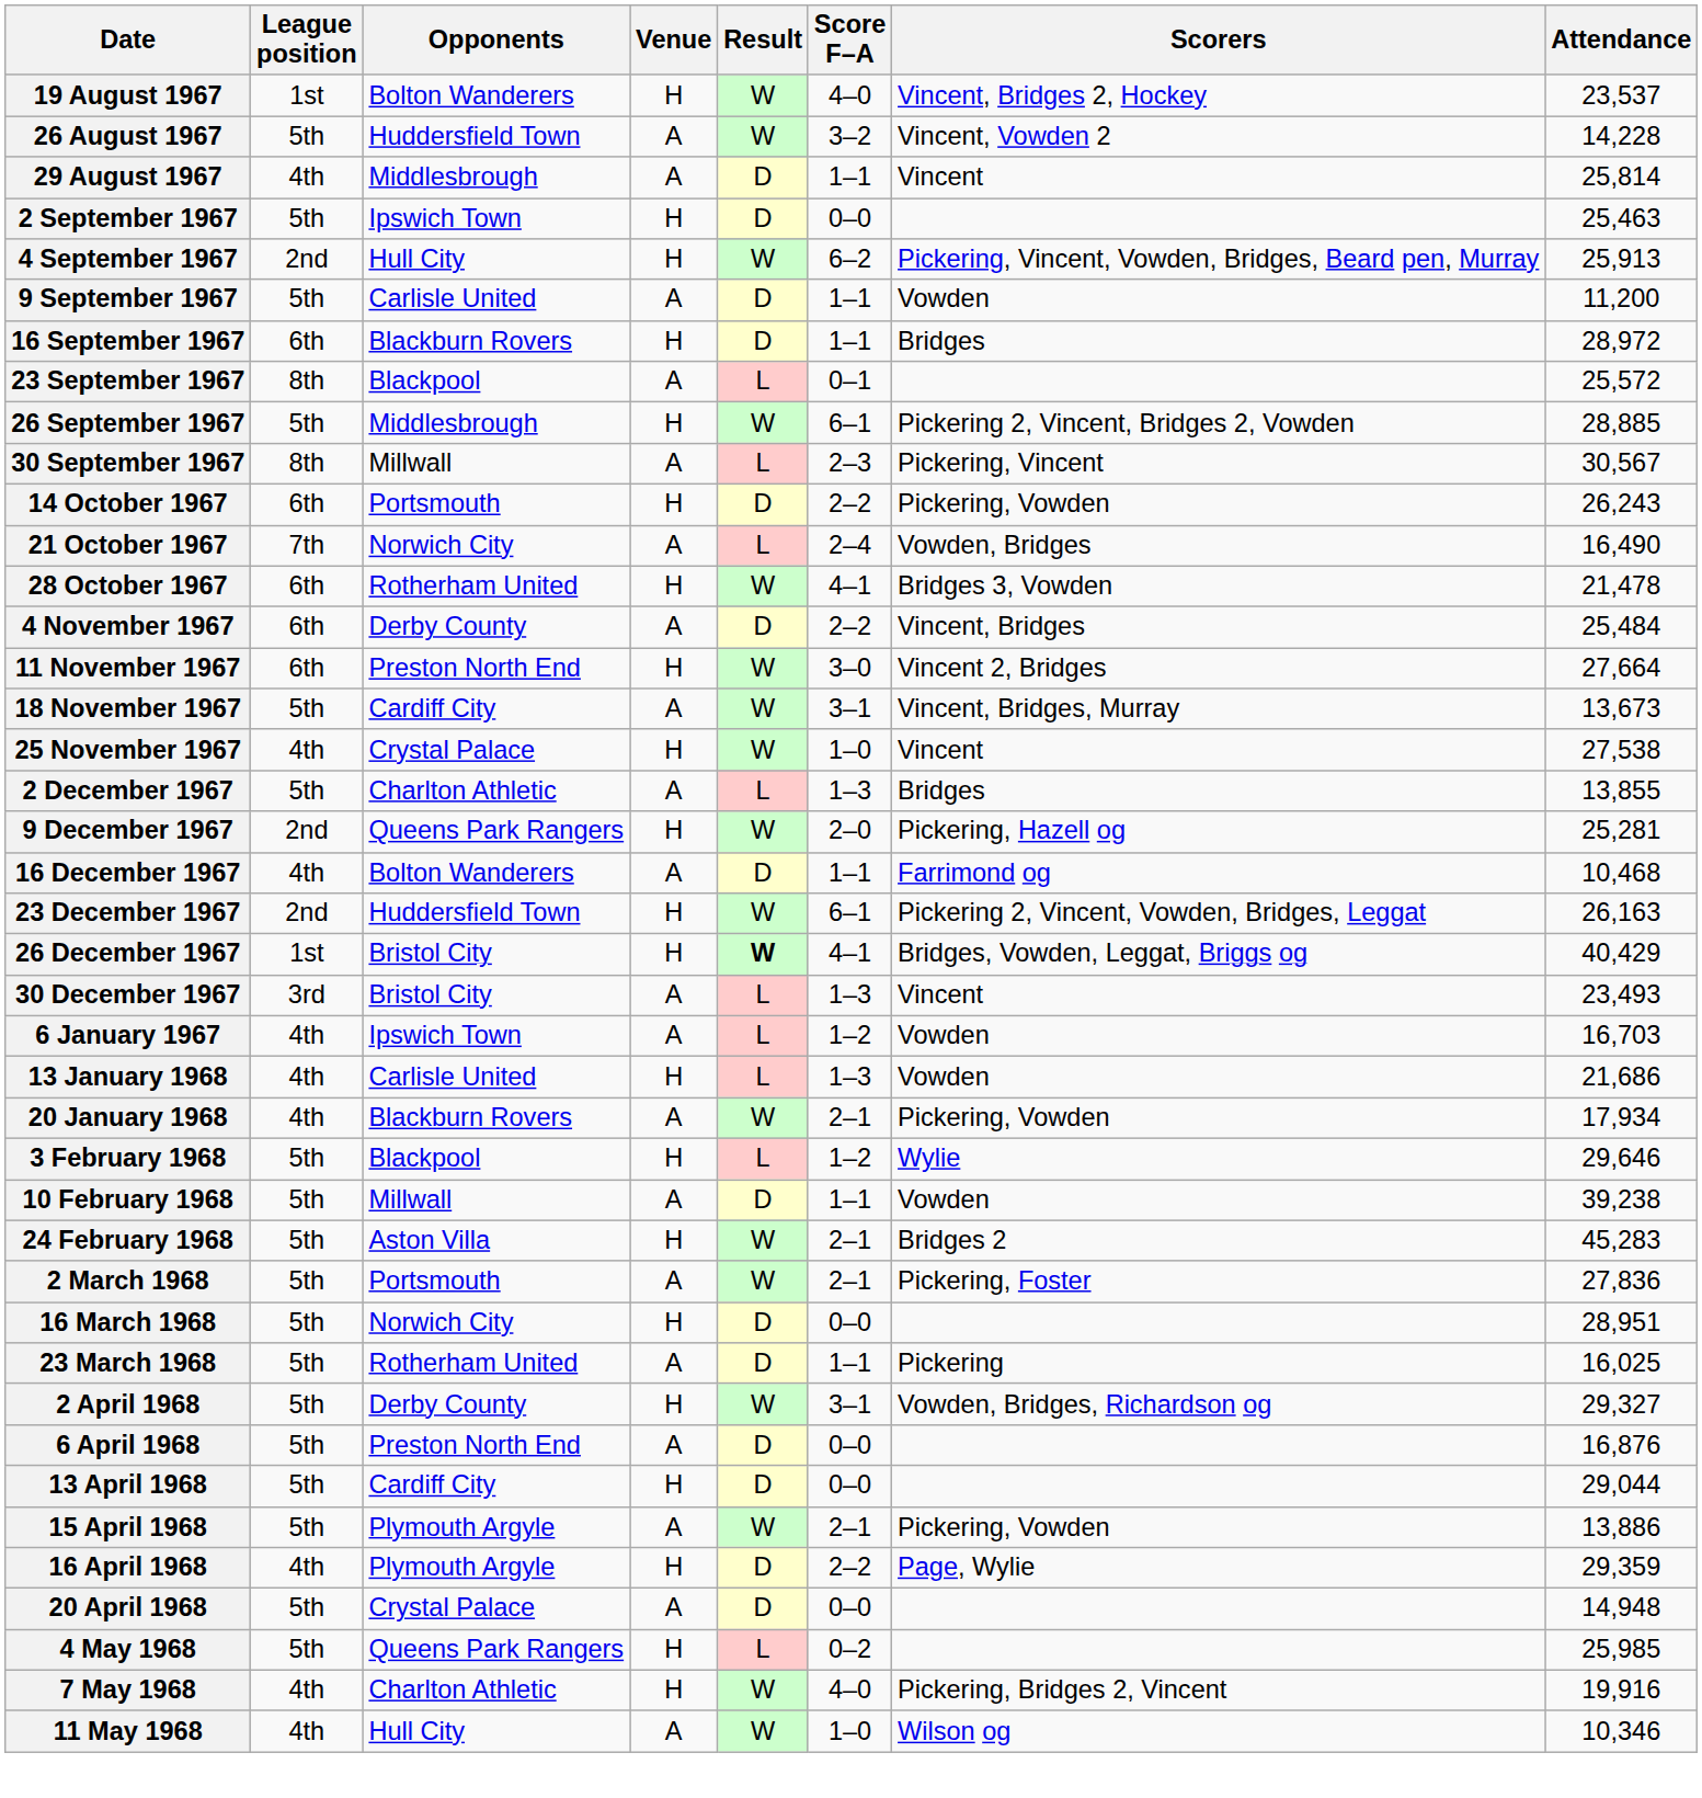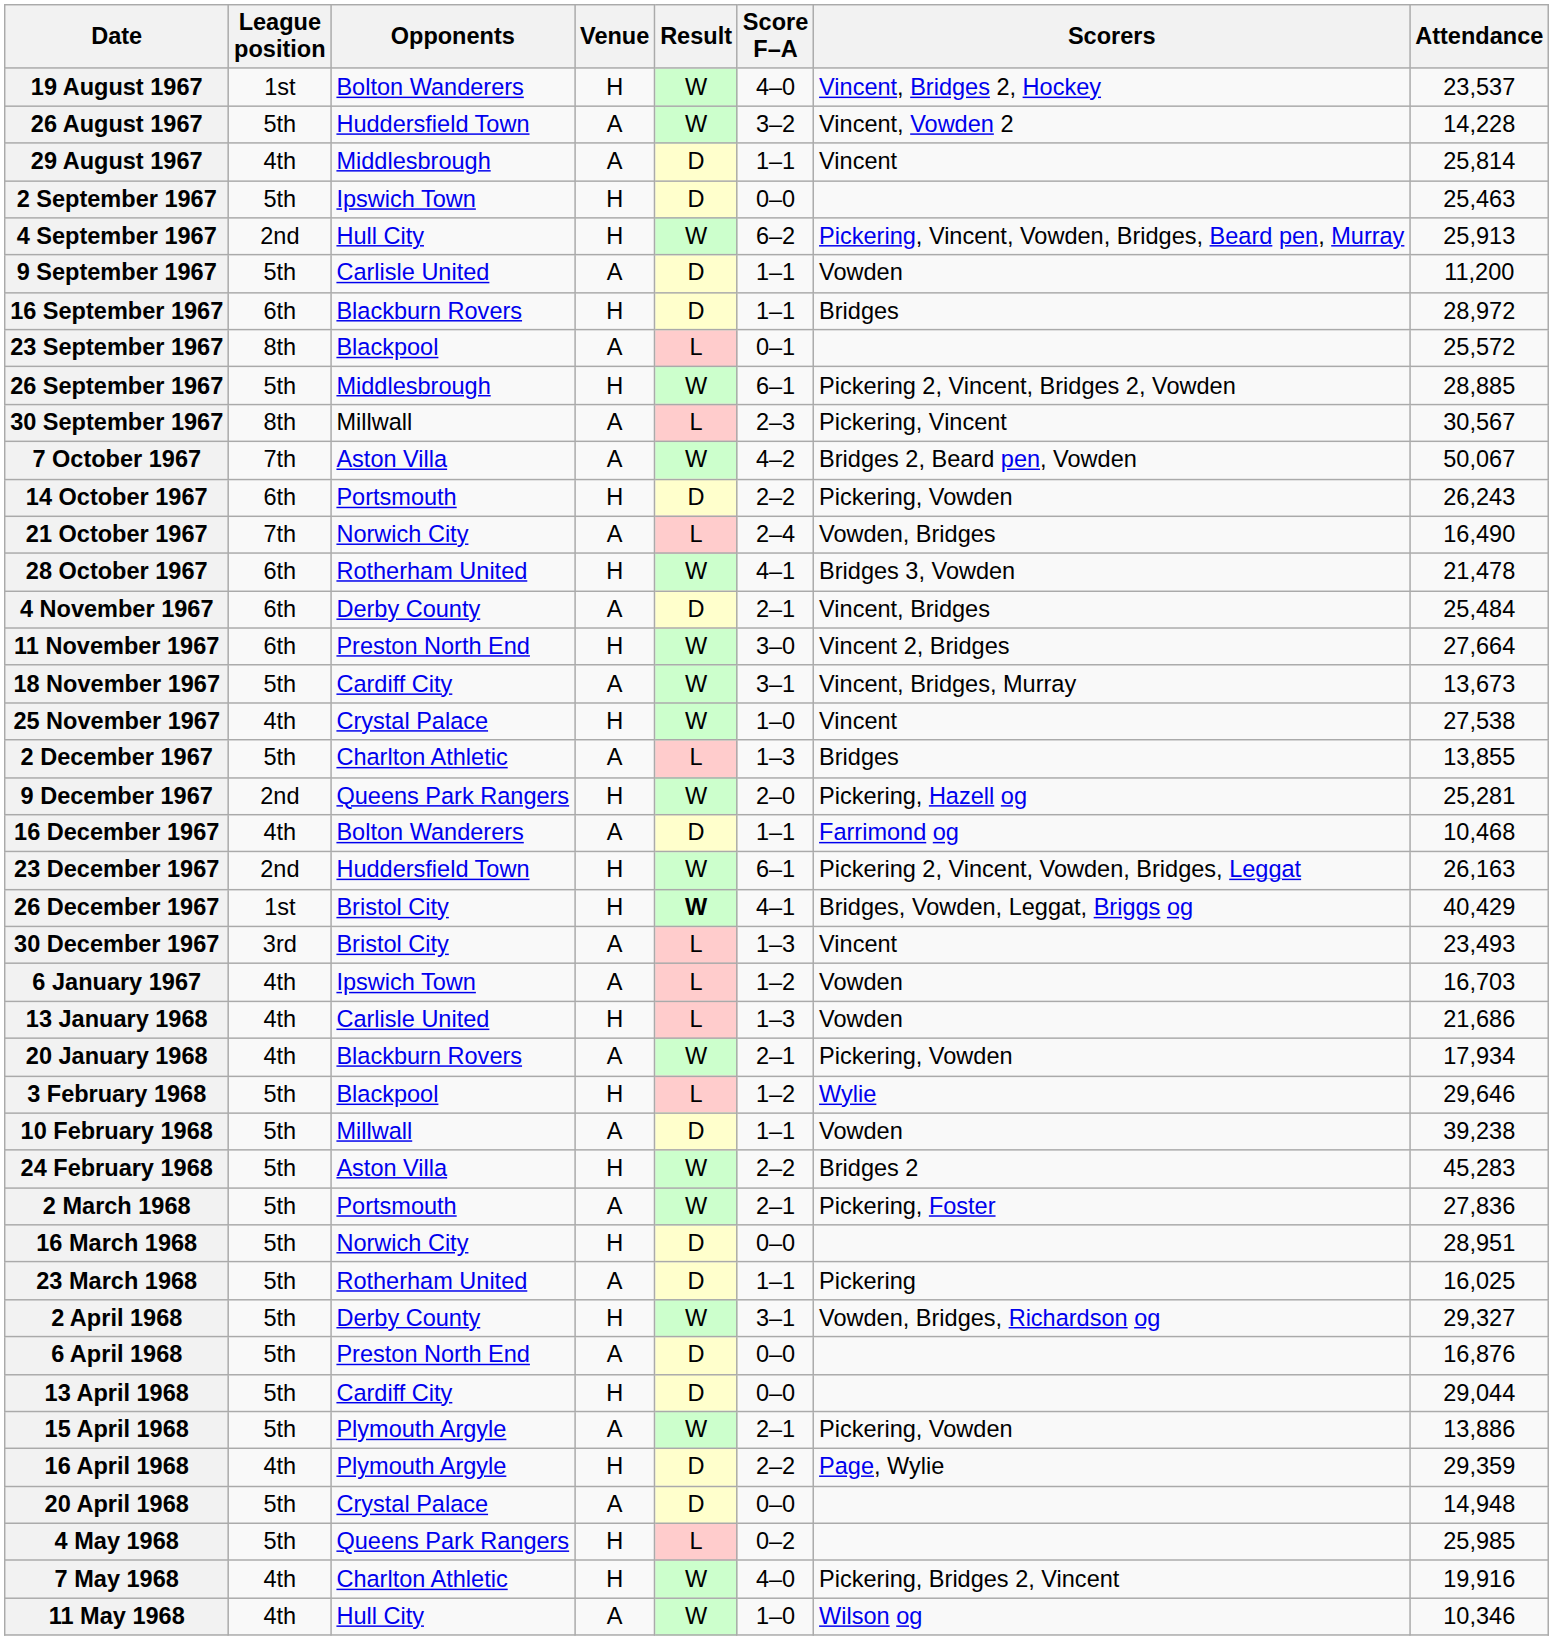+ row: 7 October 1967 | 7th | Aston Villa | A | W | 4–2 | Bridges 2, Beard pen, Vowden | 50,067
4 November 1967 | Score F–A: 2–2 -> 2–1
24 February 1968 | Score F–A: 2–1 -> 2–2
